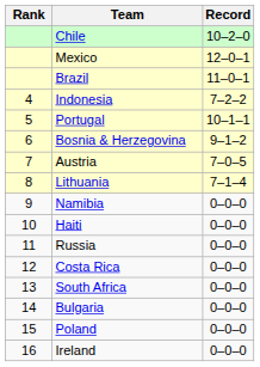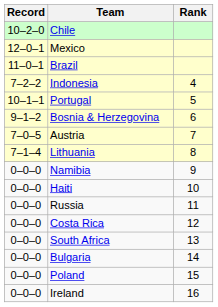columns swapped: Rank <-> Record
